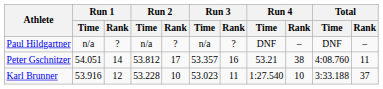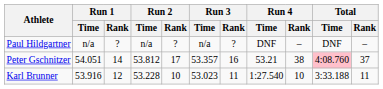Peter Gschnitzer | Total / Time: no background -> pink background
Peter Gschnitzer | Total / Rank: 11 -> 37
Karl Brunner | Total / Rank: 37 -> 11
